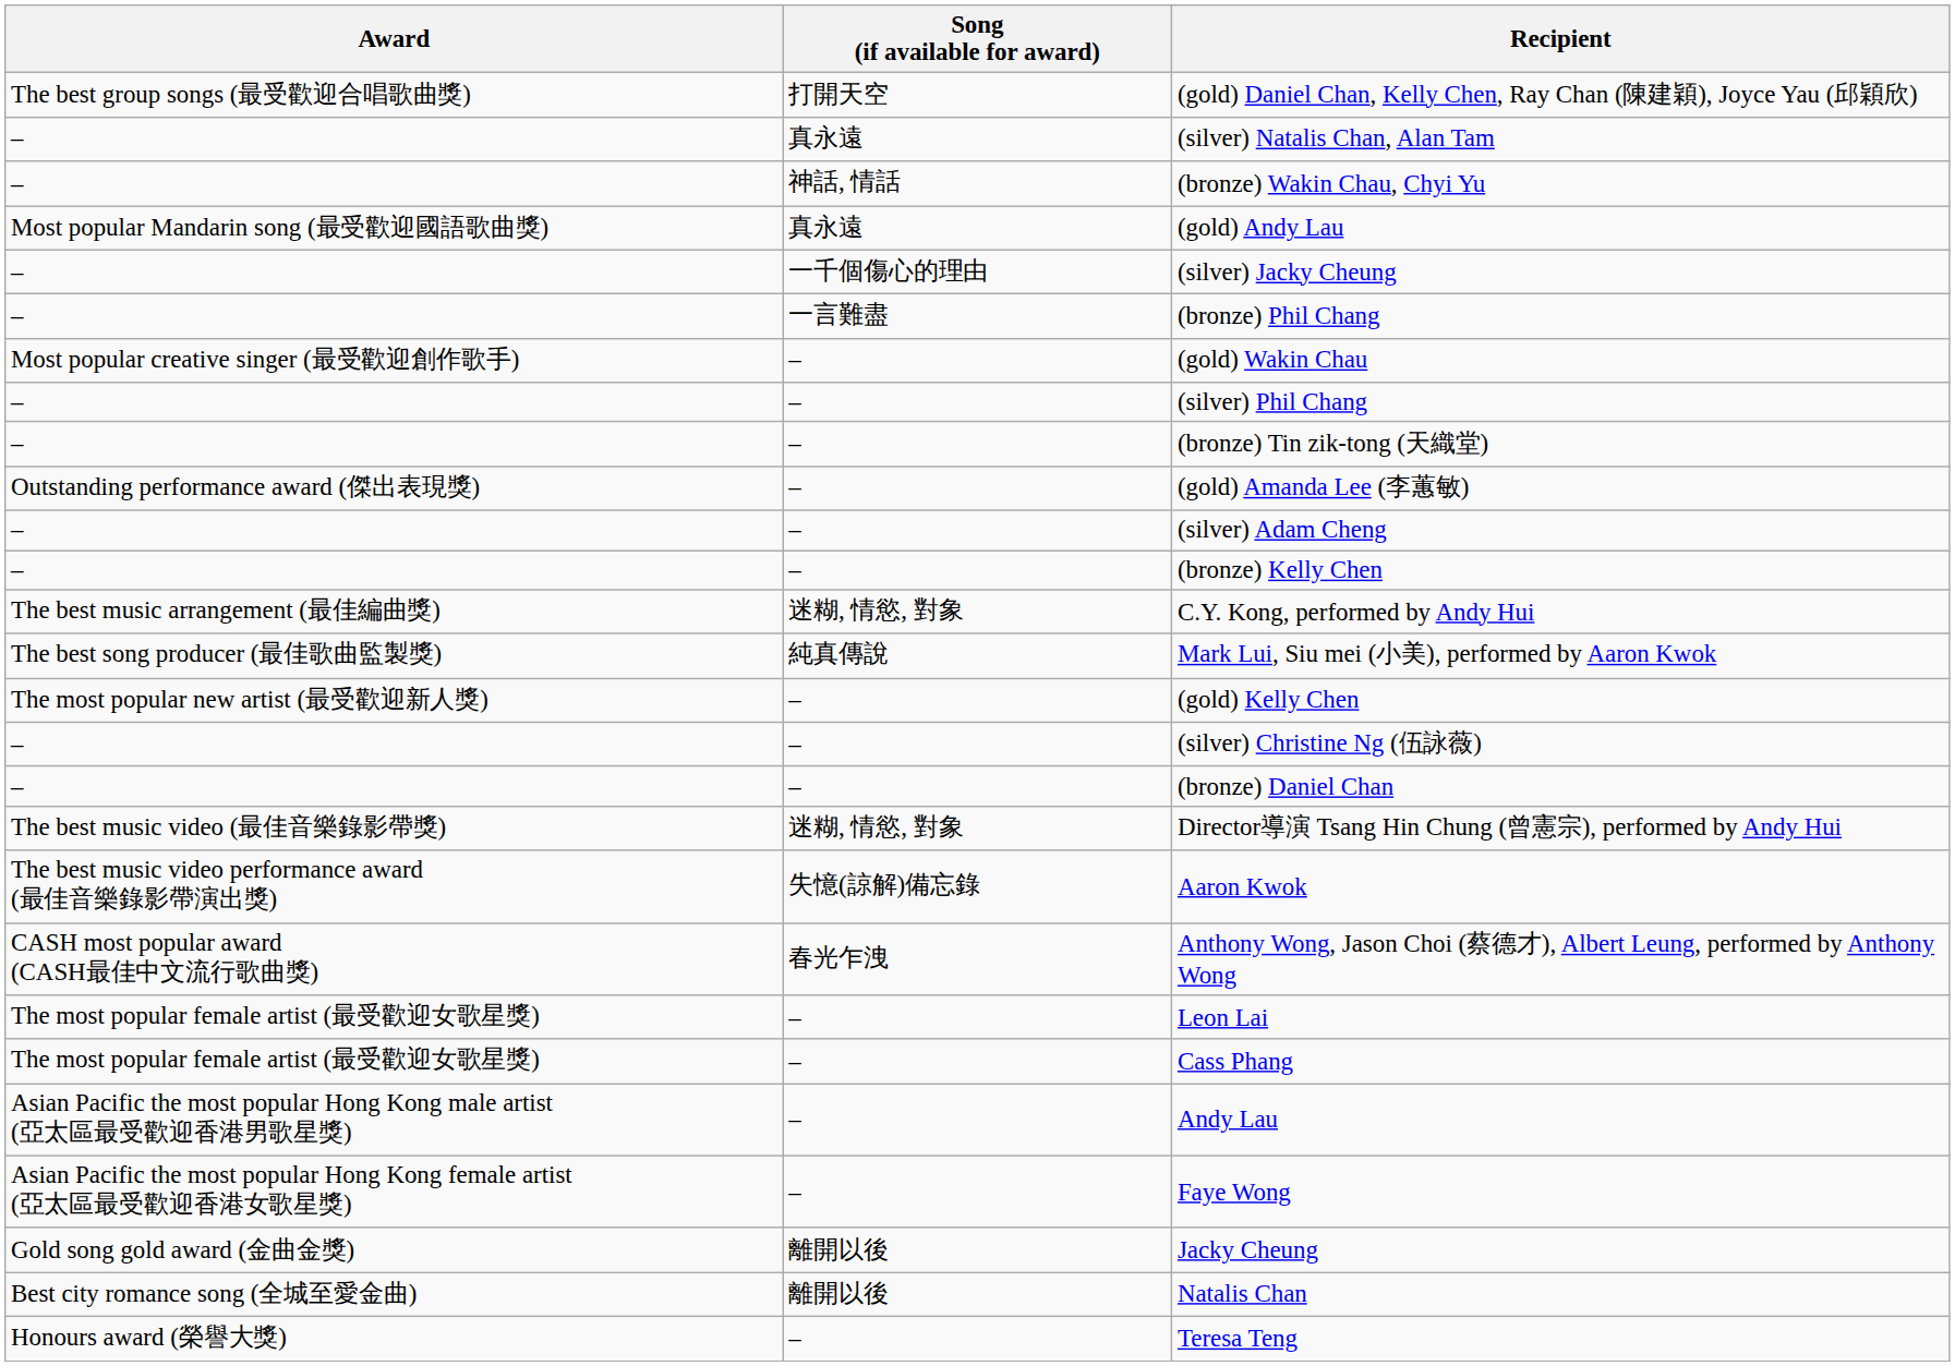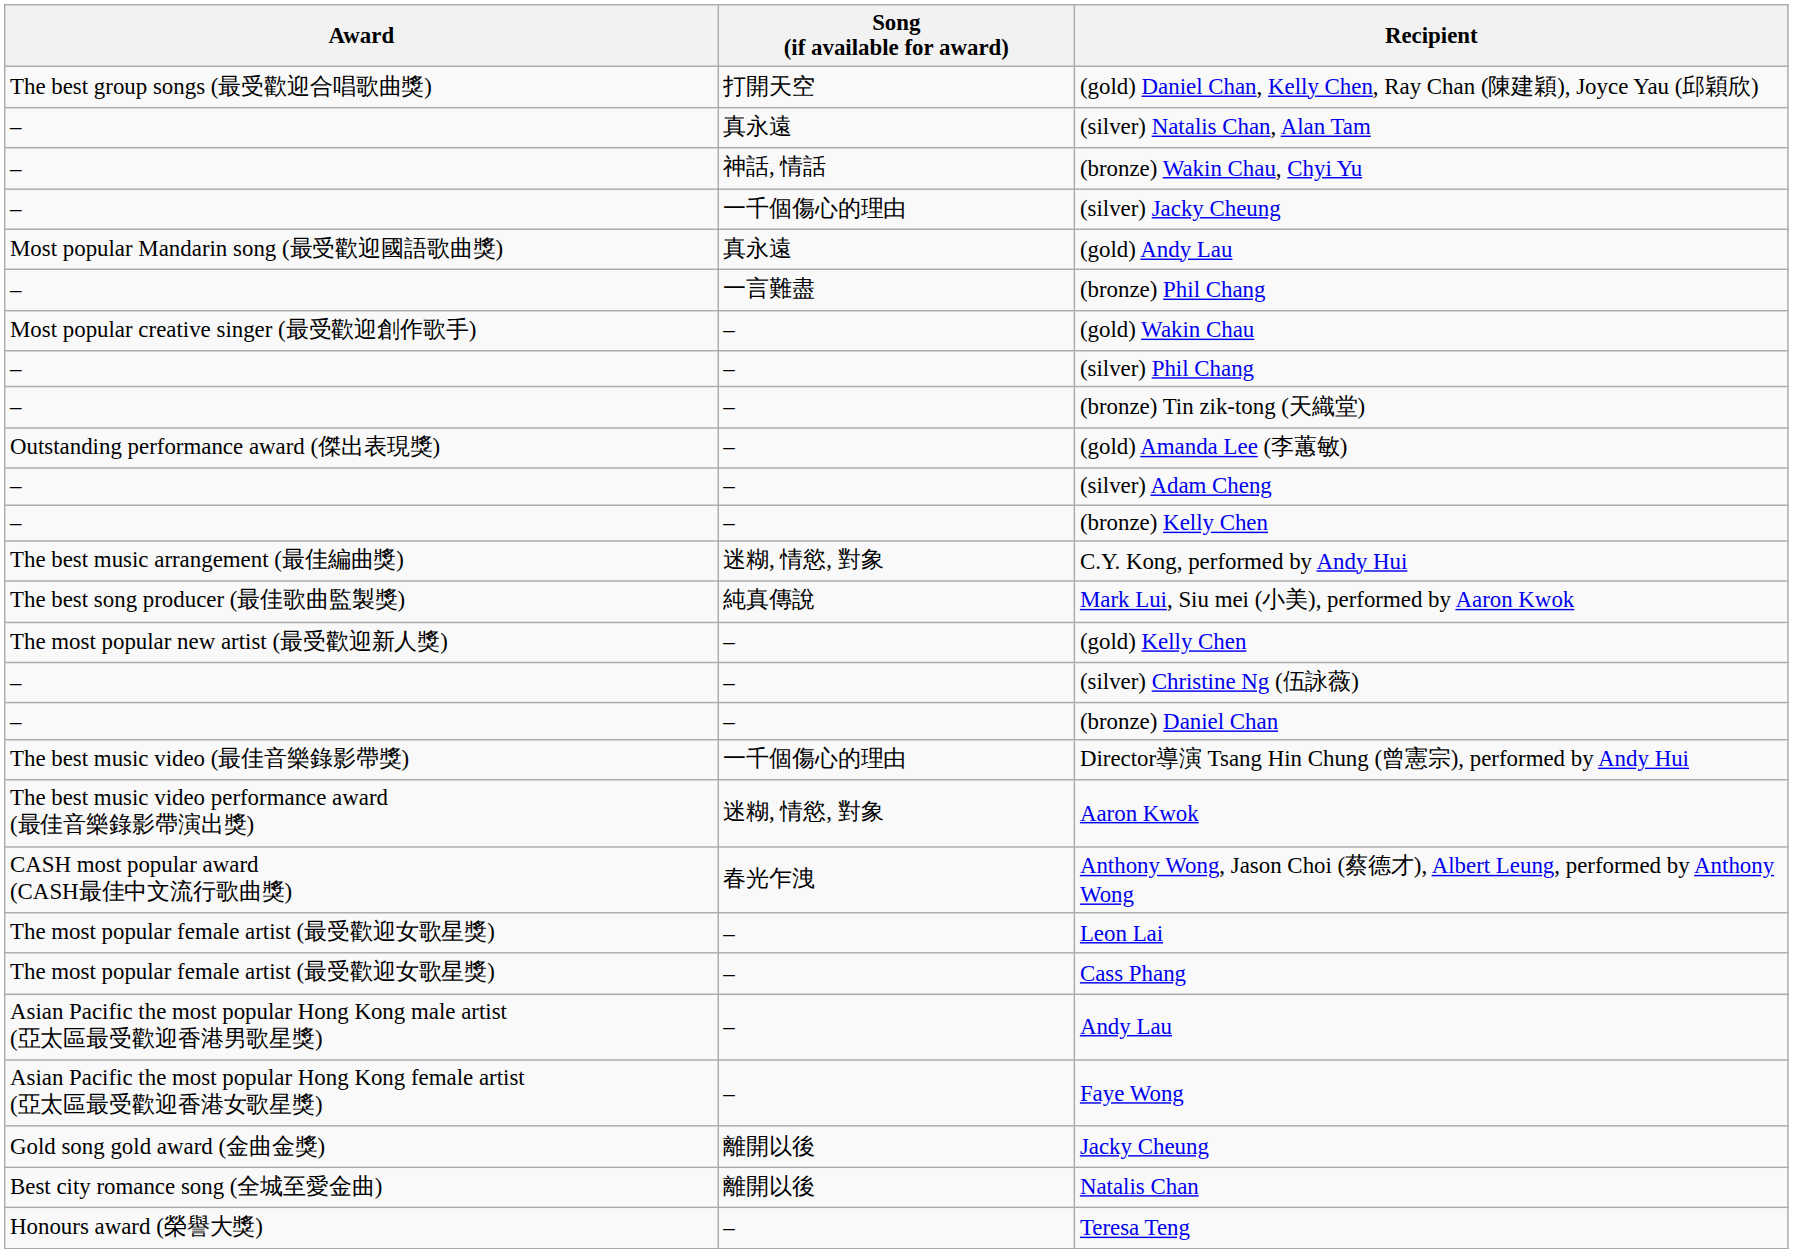rows swapped: (gold) Andy Lau <-> (silver) Jacky Cheung
Director導演 Tsang Hin Chung (曾憲宗), performed by Andy Hui | Song (if available for award): 迷糊, 情慾, 對象 -> 一千個傷心的理由
Aaron Kwok | Song (if available for award): 失憶(諒解)備忘錄 -> 迷糊, 情慾, 對象
